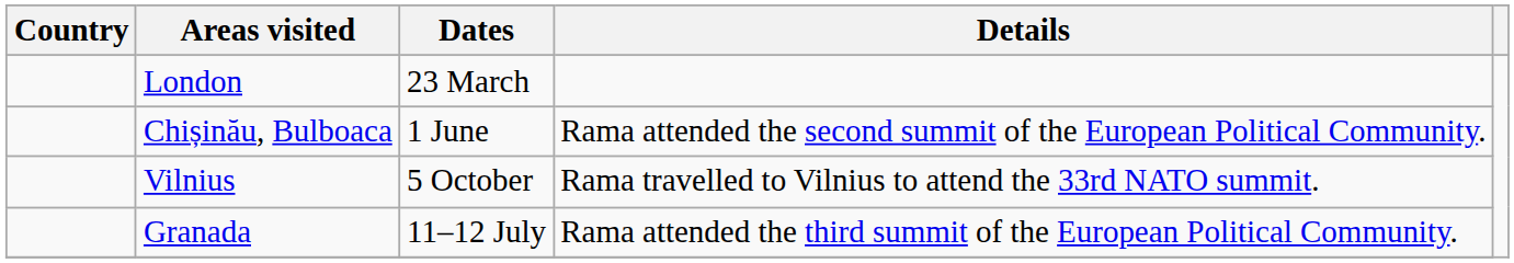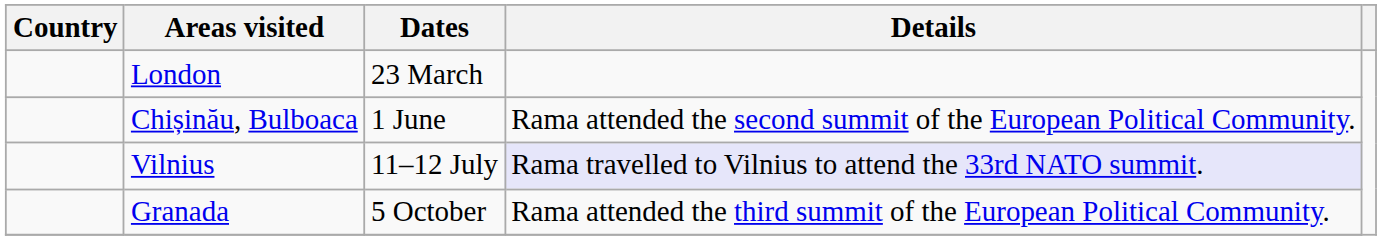Vilnius | Dates: 5 October -> 11–12 July
Vilnius | Details: no background -> lavender background
Granada | Dates: 11–12 July -> 5 October
